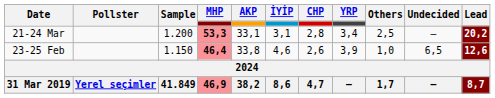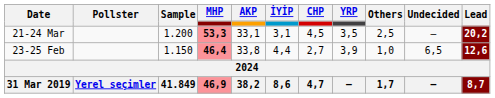21-24 Mar | CHP: 2,8 -> 4,5
21-24 Mar | YRP: 3,4 -> 3,5
23-25 Feb | İYİP: 4,6 -> 4,4
23-25 Feb | CHP: 2,6 -> 2,7
